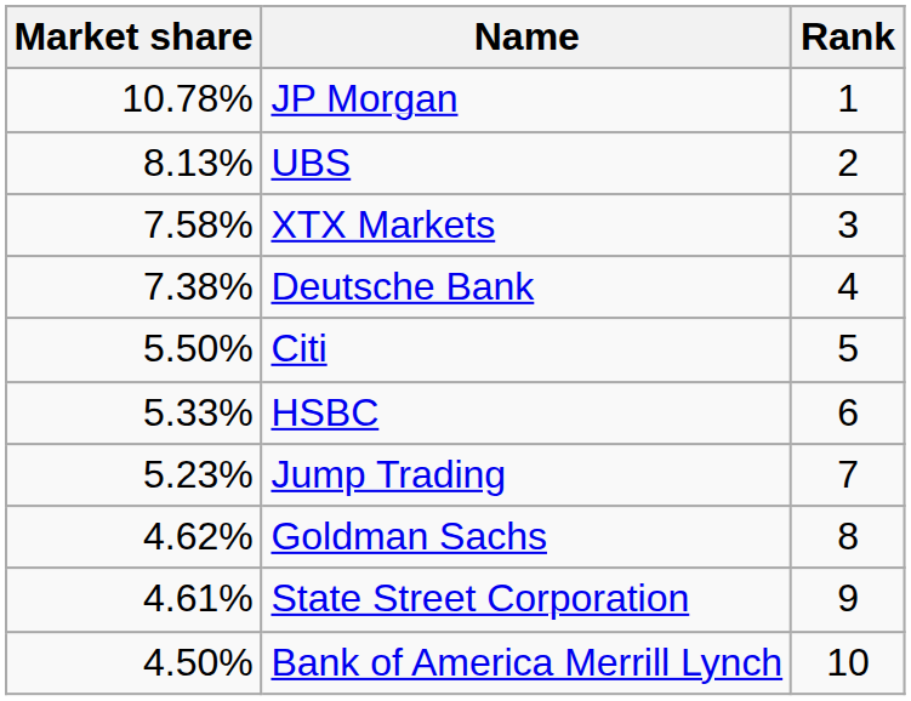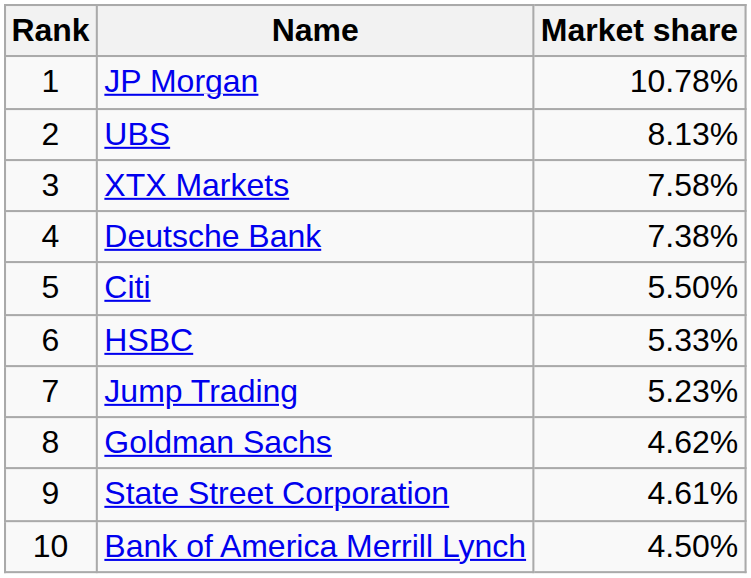columns swapped: Rank <-> Market share
